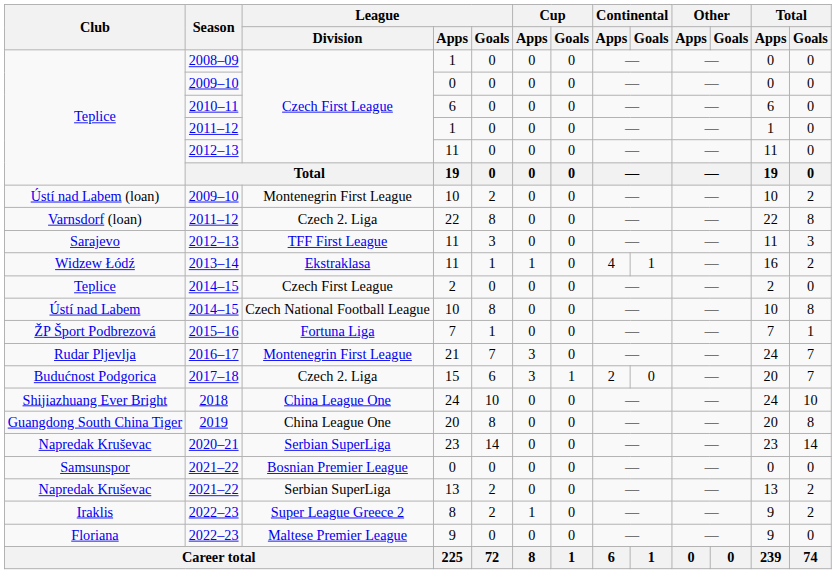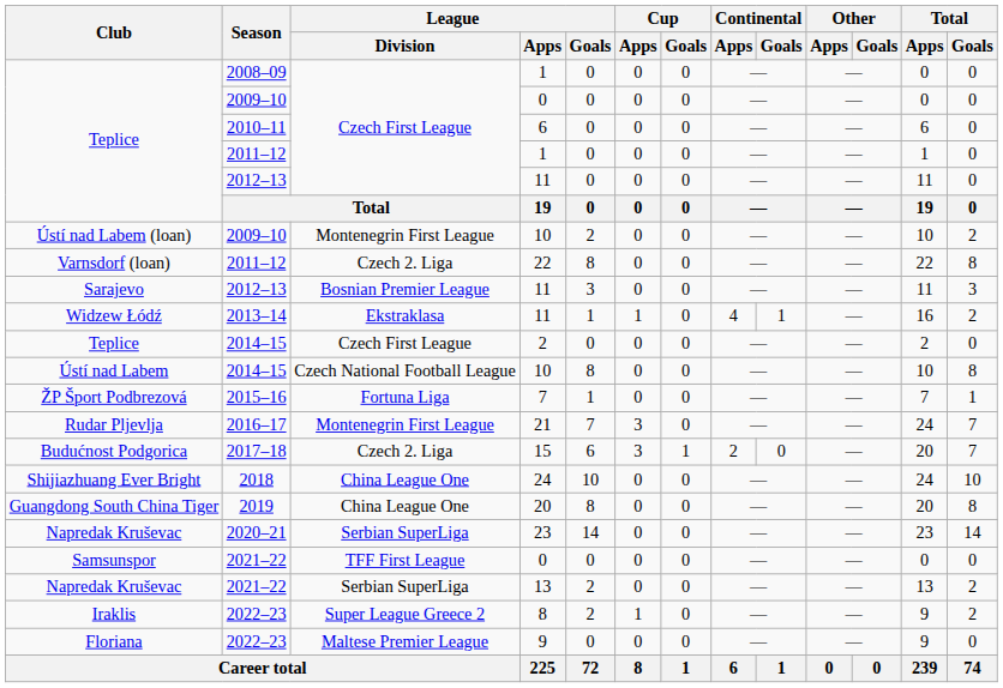Sarajevo / 11 | League / Division: TFF First League -> Bosnian Premier League
Samsunspor / 0 | League / Division: Bosnian Premier League -> TFF First League
